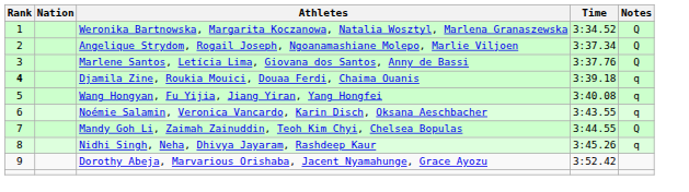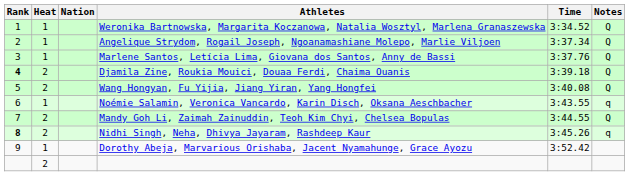+ column: Heat | 1 | 1 | 1 | 2 | 2 | 1 | 2 | 2 | 1 | 2
Djamila Zine, Roukia Mouici, Douaa Ferdi, Chaima Ouanis | Notes: q -> Q
Wang Hongyan, Fu Yijia, Jiang Yiran, Yang Hongfei | Notes: q -> Q
Nidhi Singh, Neha, Dhivya Jayaram, Rashdeep Kaur | Rank: normal -> bold
